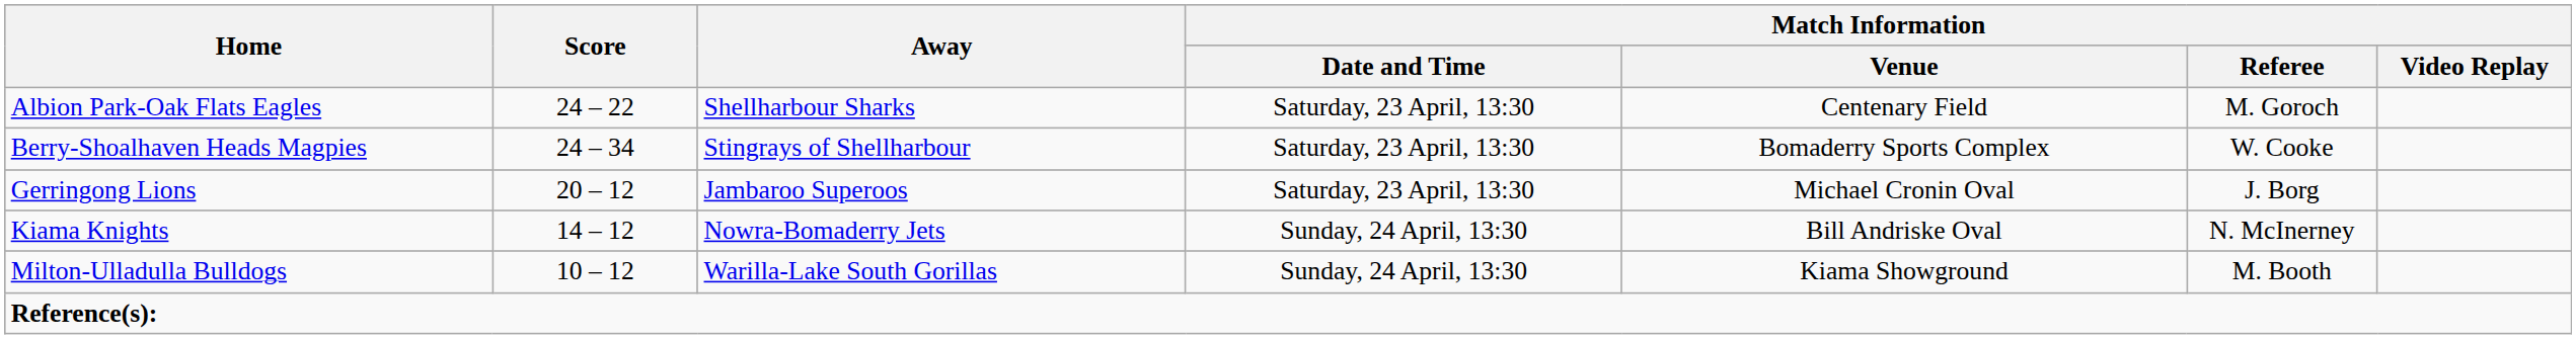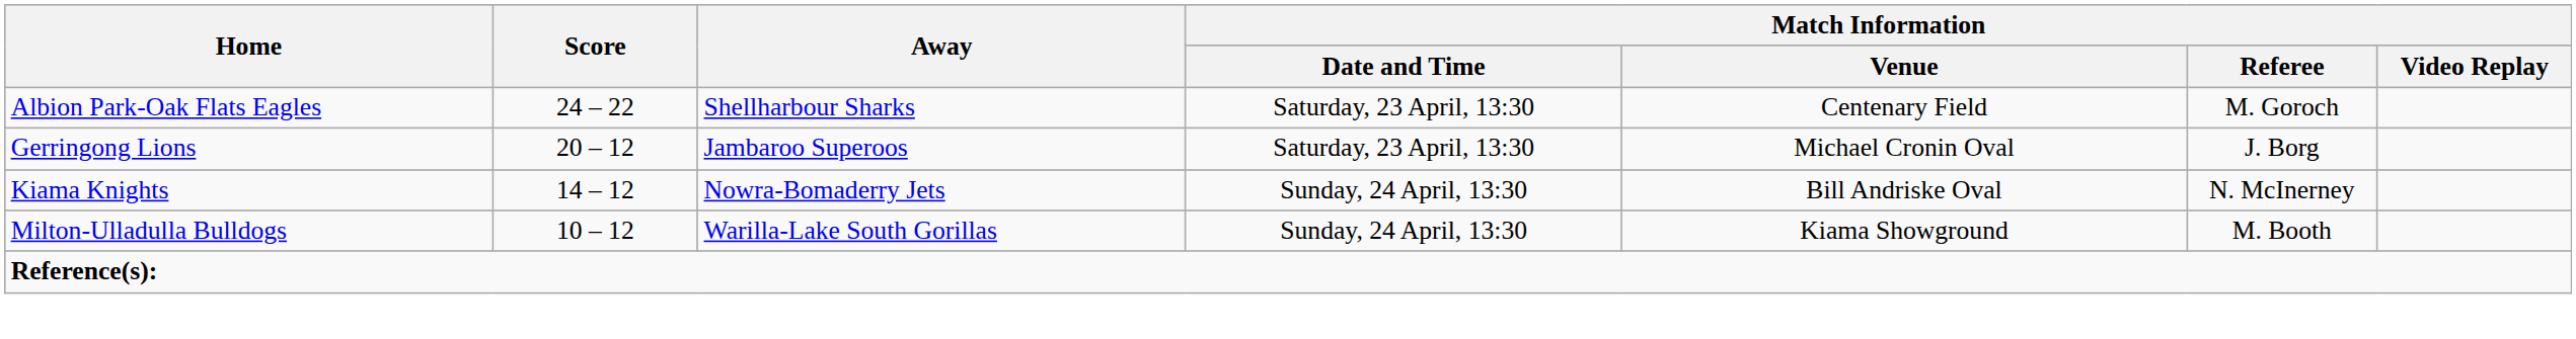- row: Berry-Shoalhaven Heads Magpies | 24 – 34 | Stingrays of Shellharbour | Saturday, 23 April, 13:30 | Bomaderry Sports Complex | W. Cooke
